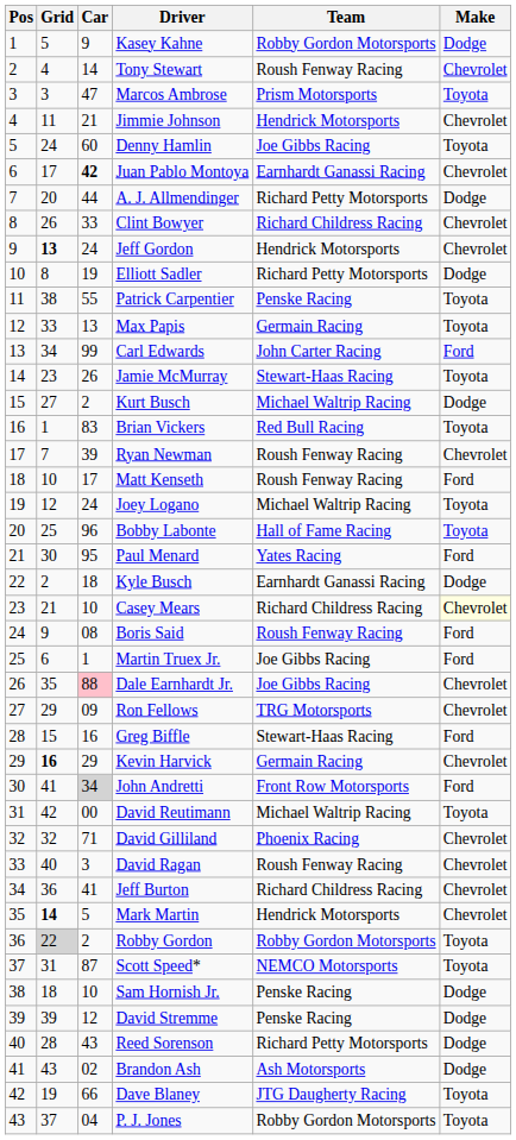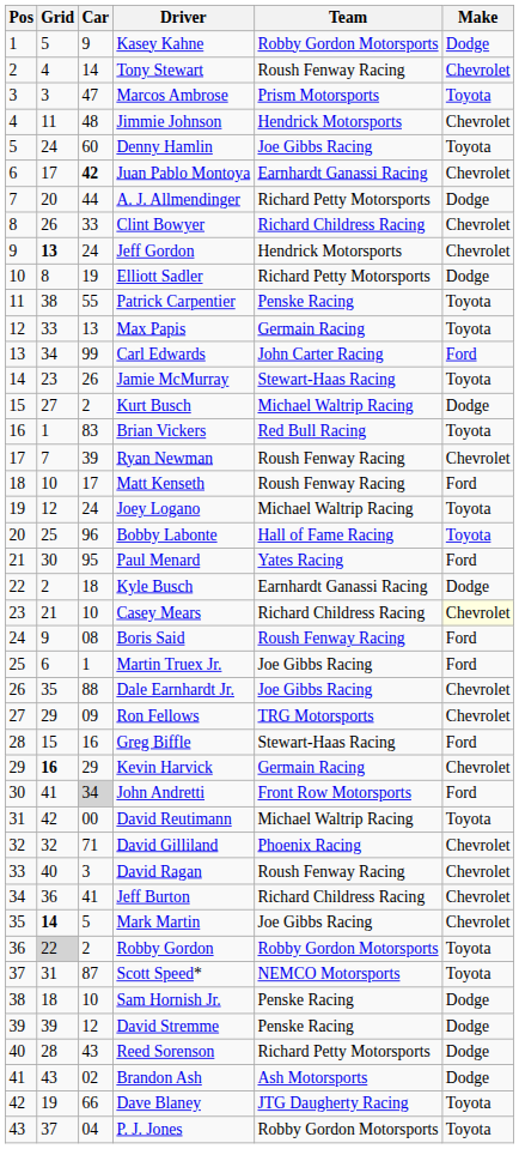Jimmie Johnson | Car: 21 -> 48
Dale Earnhardt Jr. | Car: pink background -> no background
Mark Martin | Team: Hendrick Motorsports -> Joe Gibbs Racing
